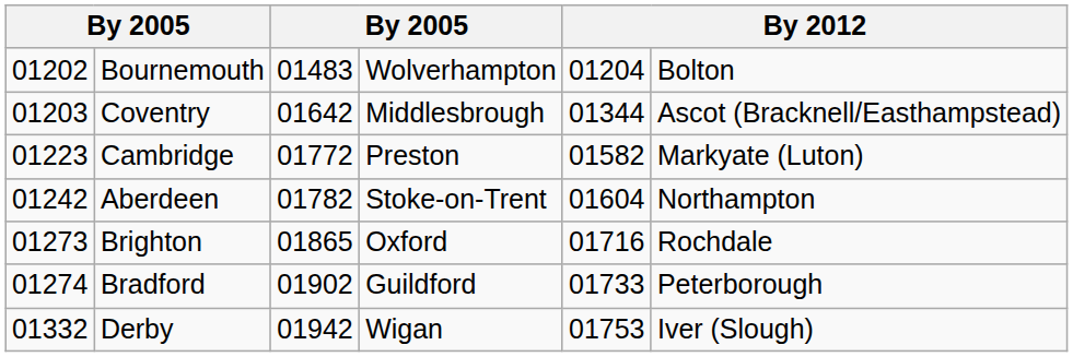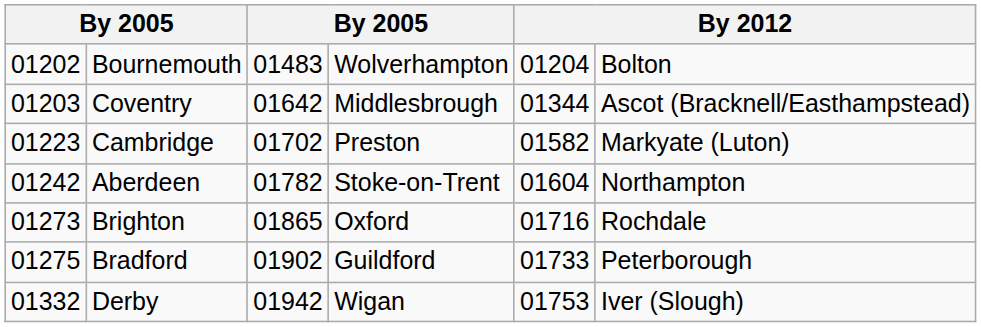Cambridge | column 3: 01772 -> 01702
Bradford | column 1: 01274 -> 01275
